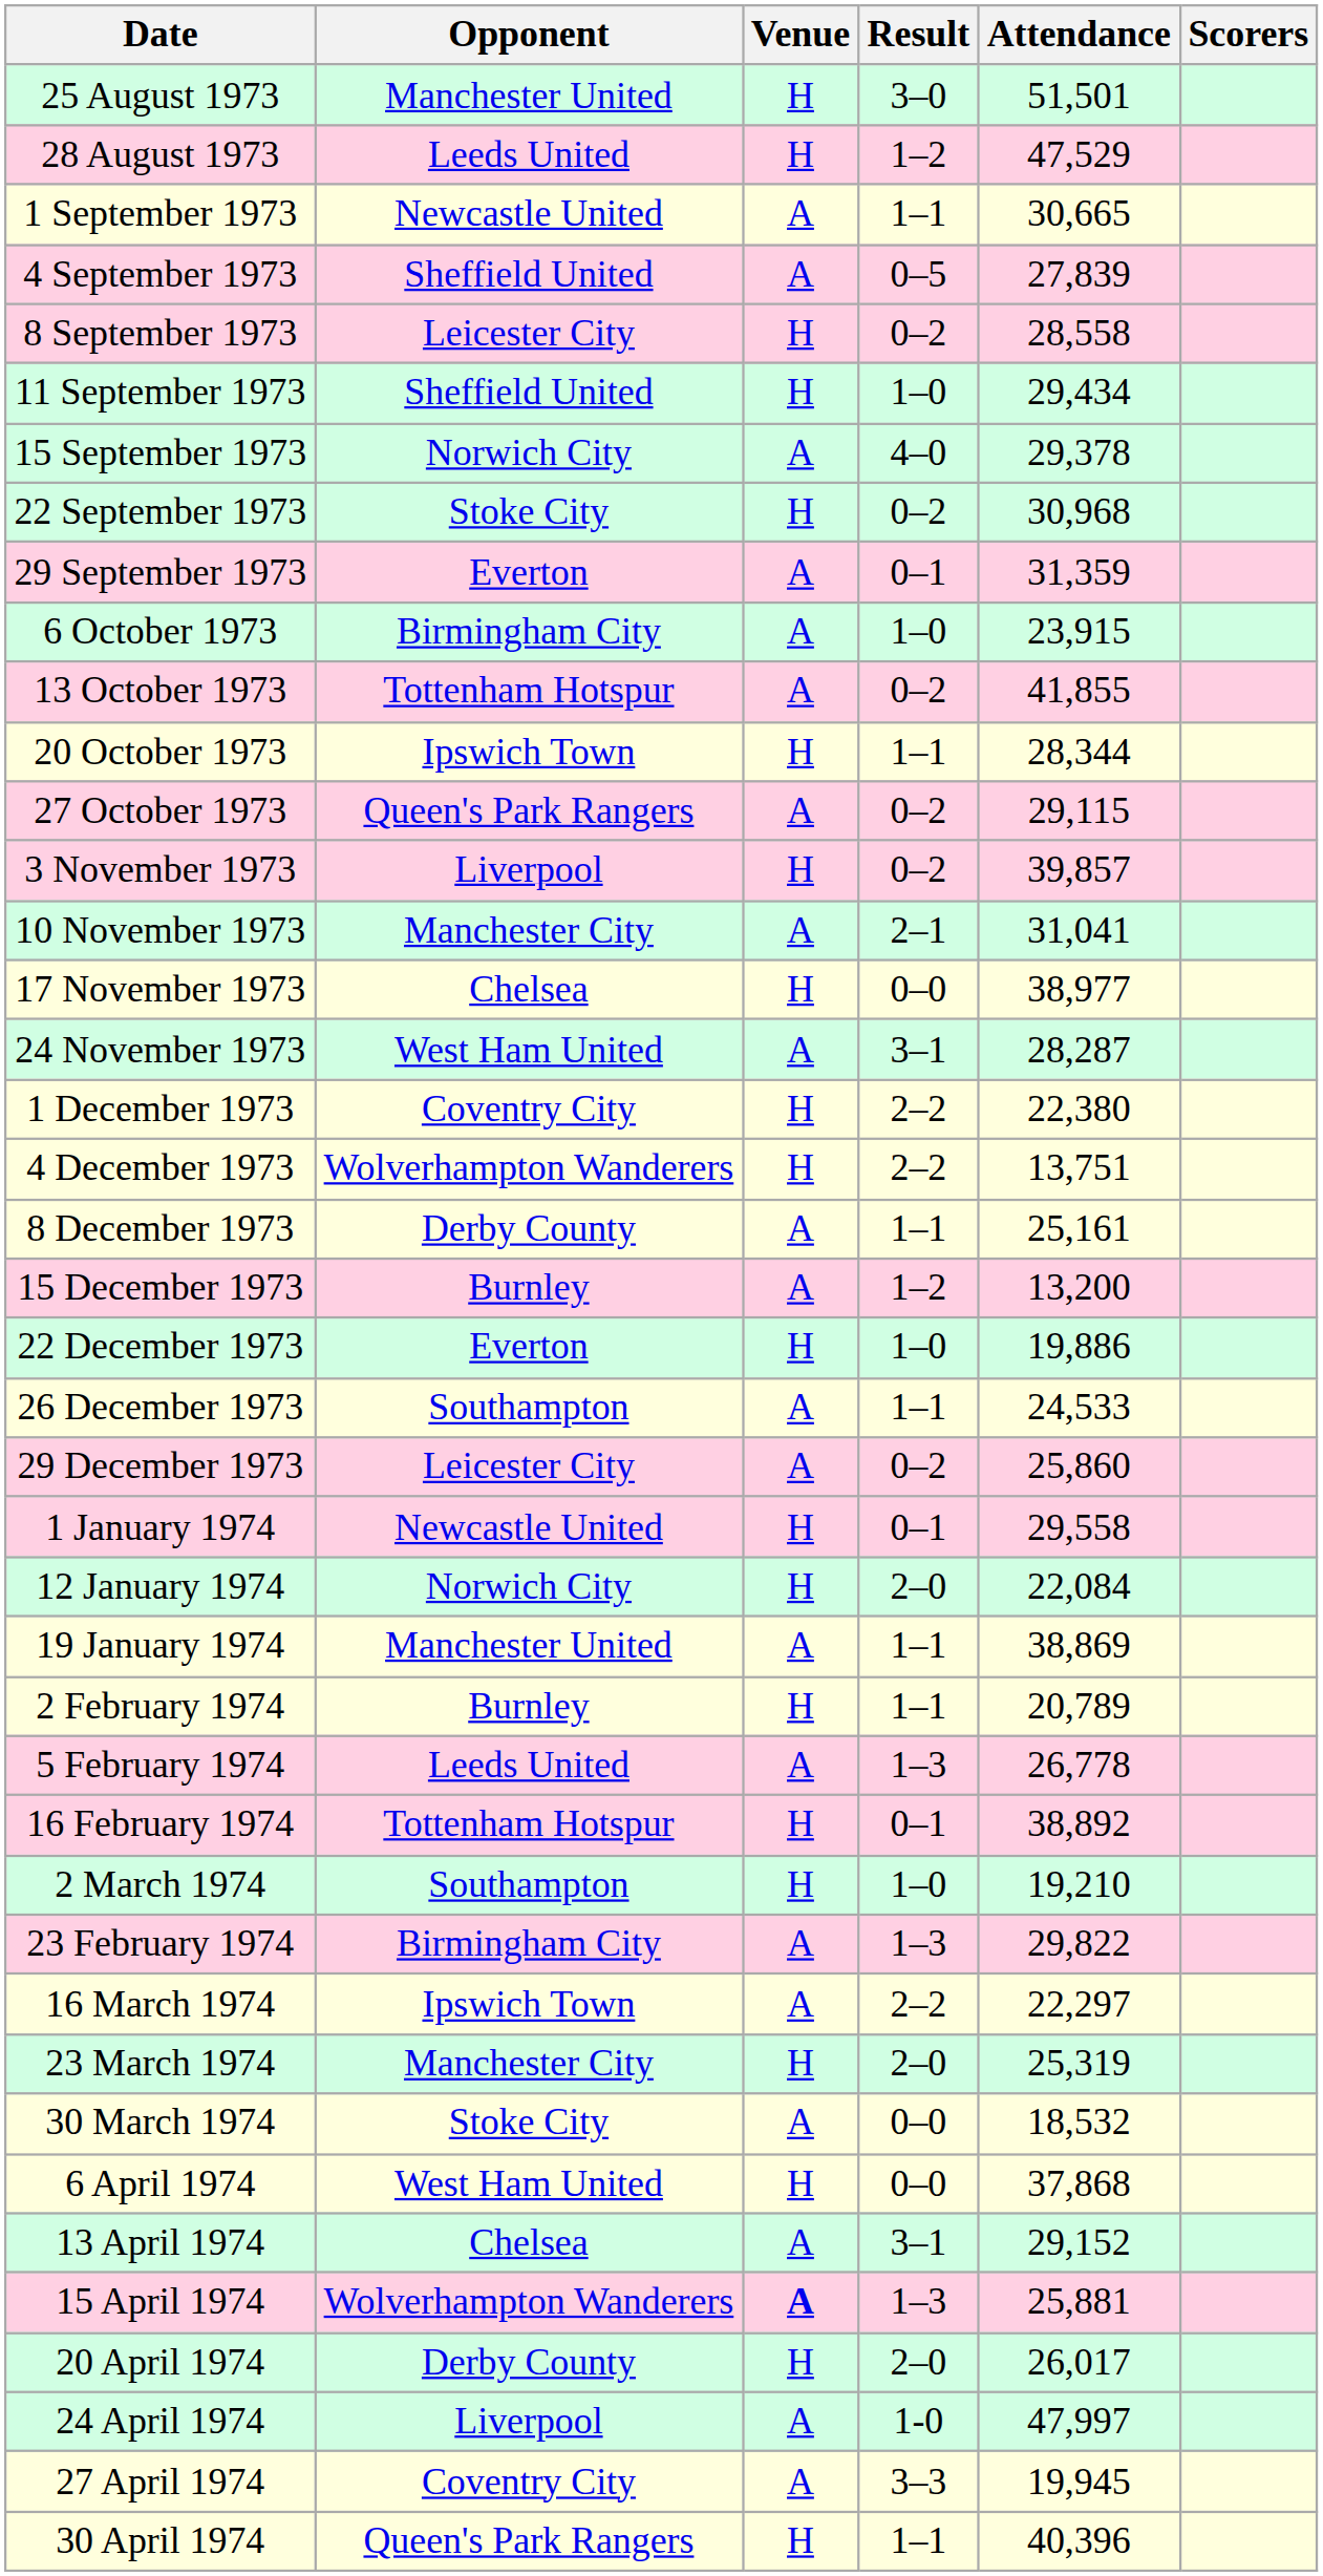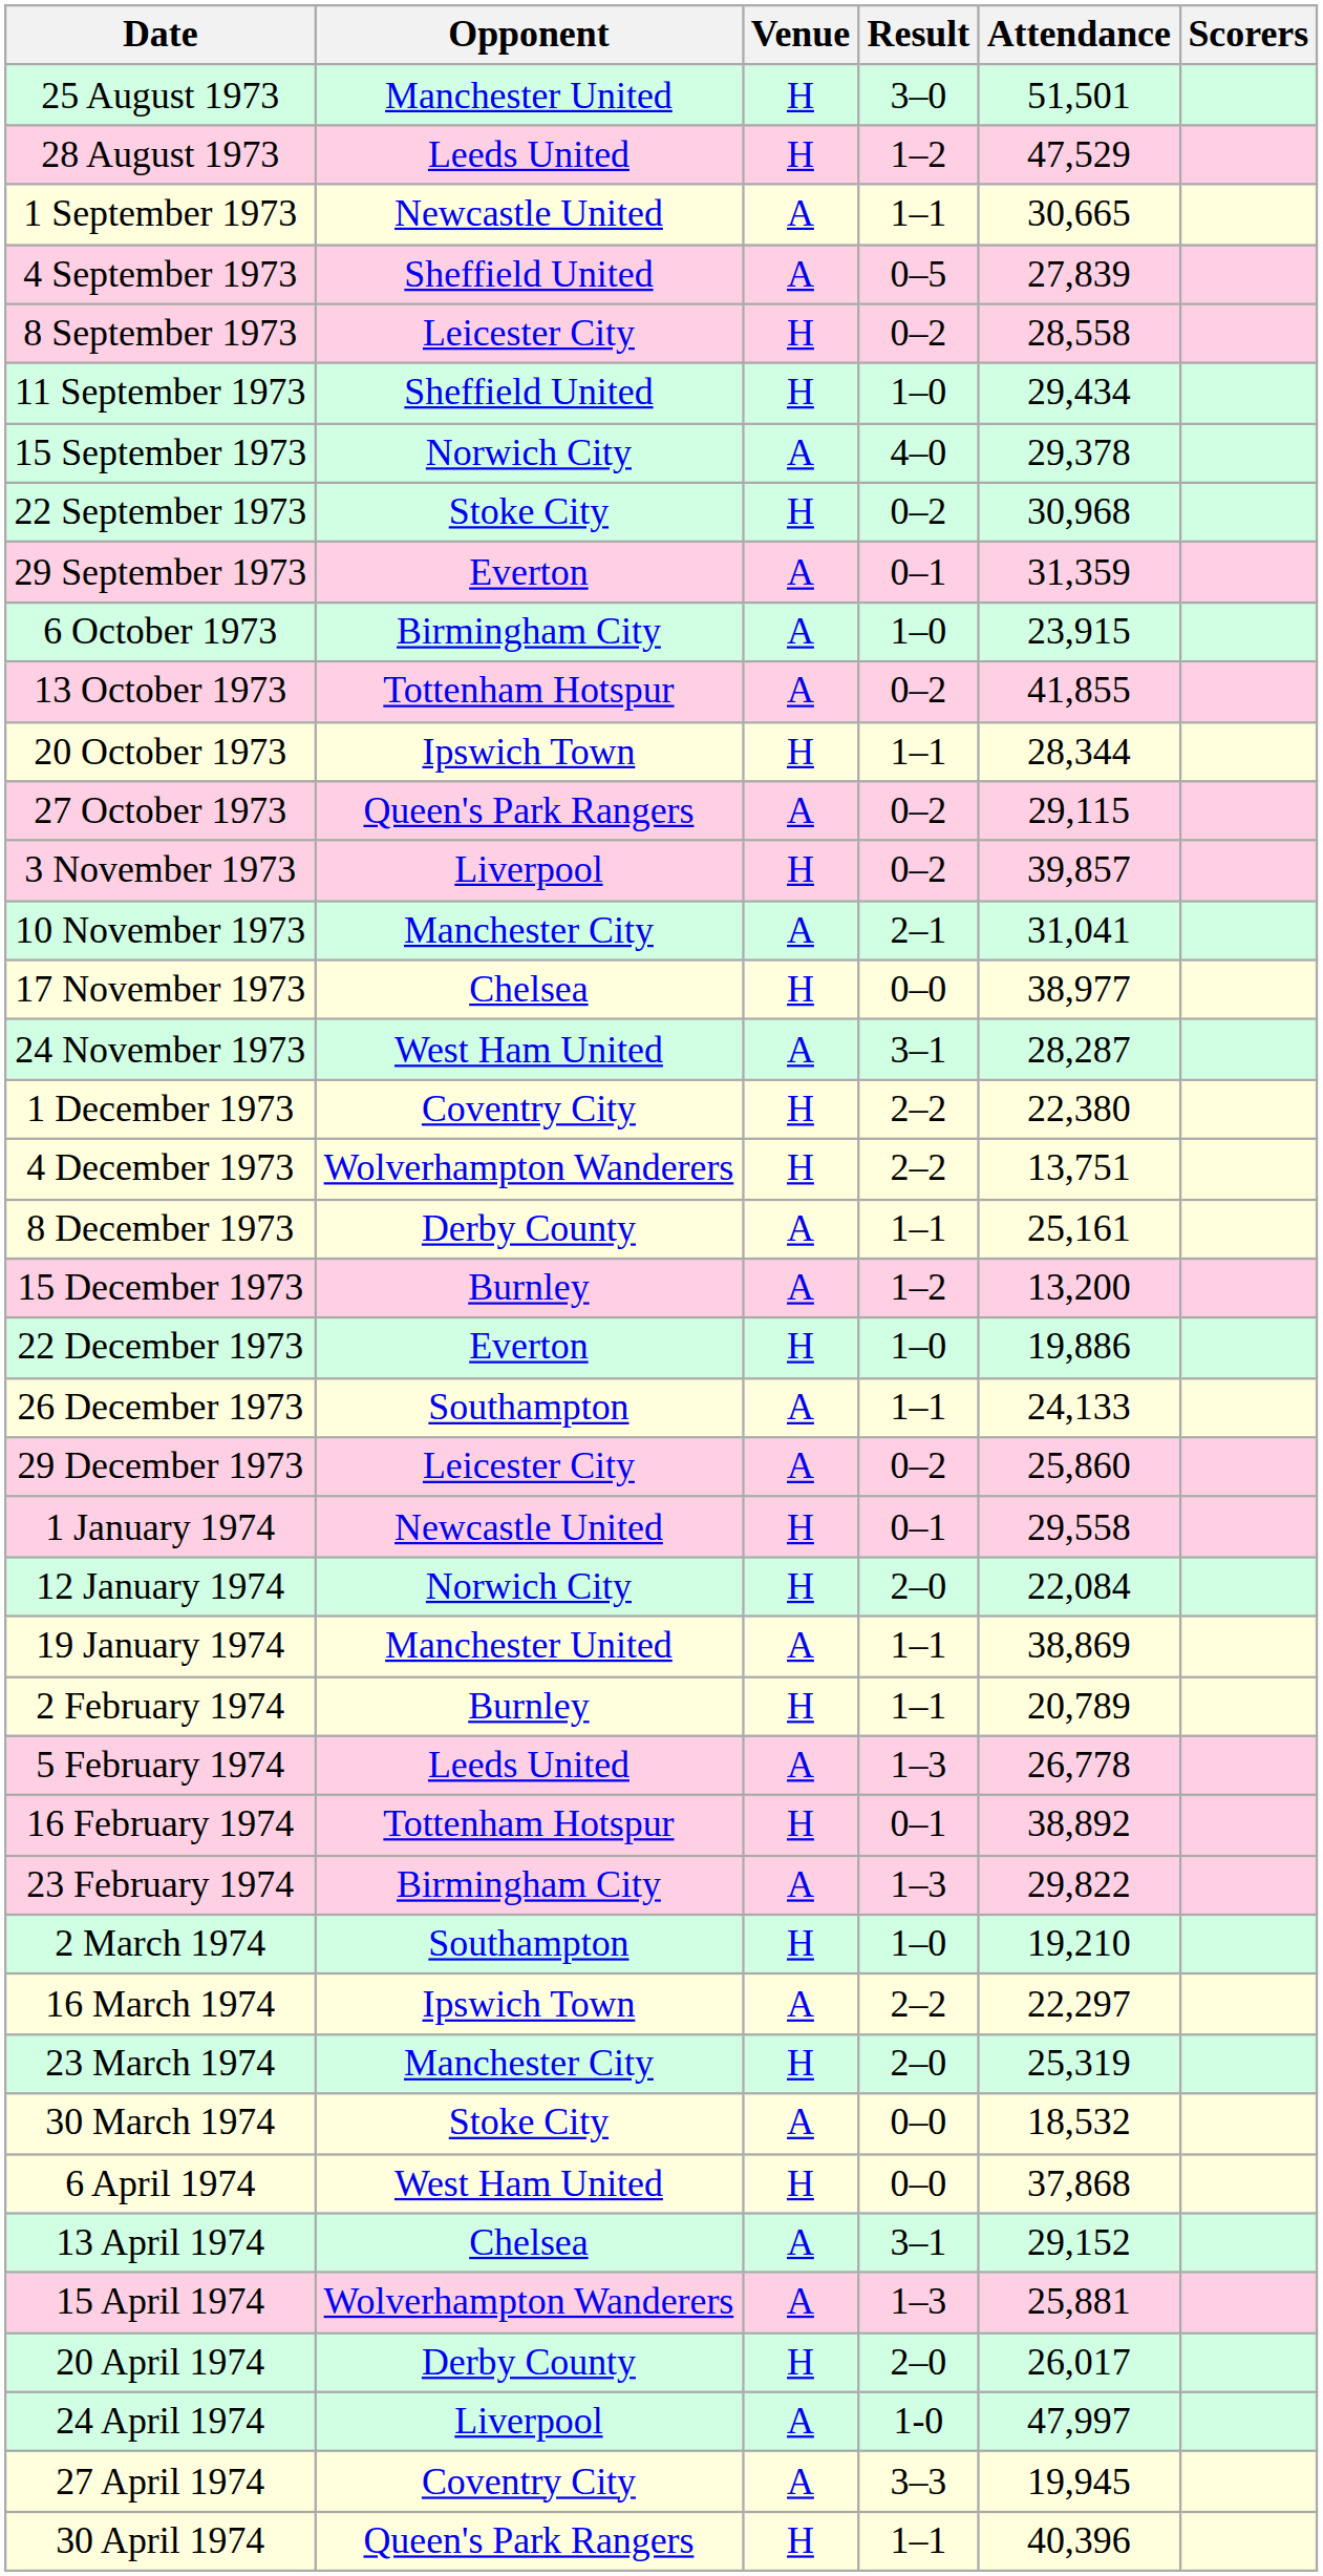26 December 1973 | Attendance: 24,533 -> 24,133
rows swapped: 23 February 1974 <-> 2 March 1974
15 April 1974 | Venue: bold -> normal
